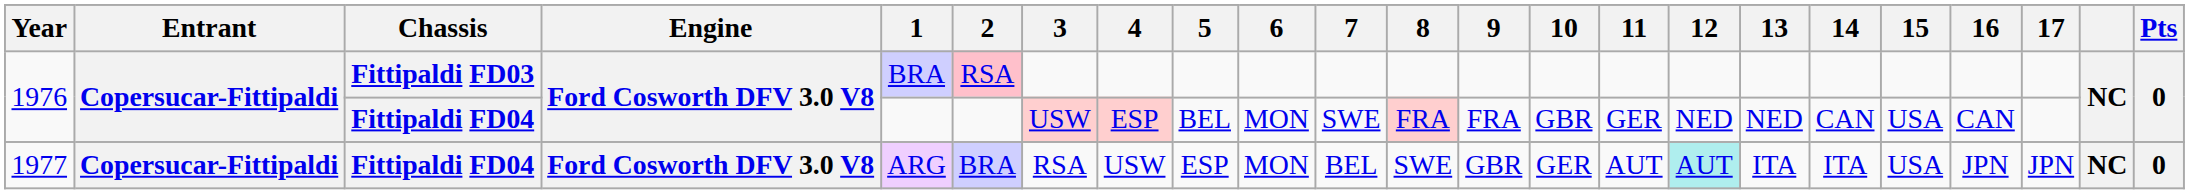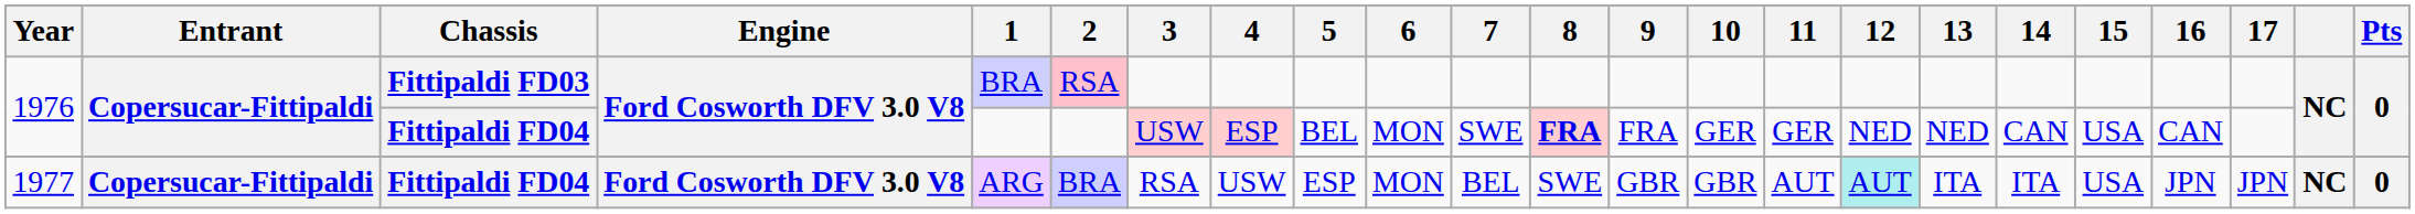1976 / Fittipaldi FD04 | 8: normal -> bold
1976 / Fittipaldi FD04 | 10: GBR -> GER
1977 | 10: GER -> GBR
